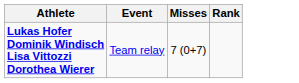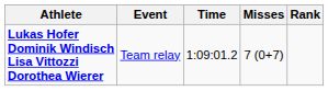+ column: Time | 1:09:01.2
